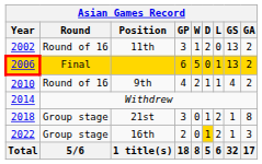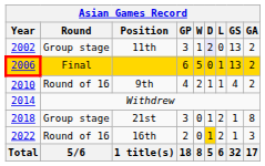11th | Round: Round of 16 -> Group stage
11th | D: no background -> lavender background
16th | Round: Group stage -> Round of 16
